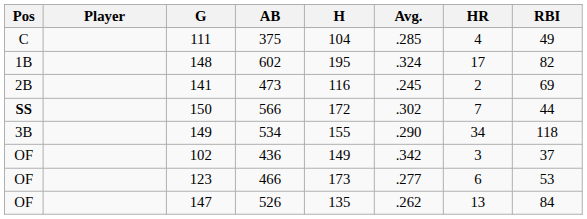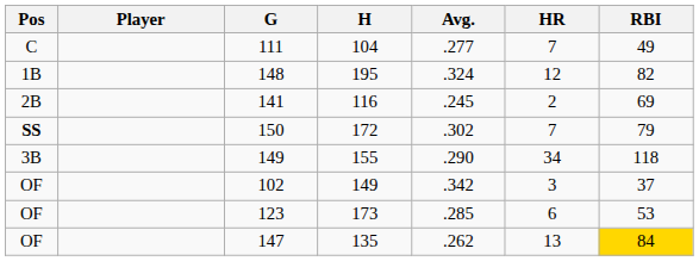- column: AB | 375 | 602 | 473 | 566 | 534 | 436 | 466 | 526
111 | Avg.: .285 -> .277
111 | HR: 4 -> 7
148 | HR: 17 -> 12
150 | RBI: 44 -> 79
123 | Avg.: .277 -> .285
147 | RBI: no background -> gold background
